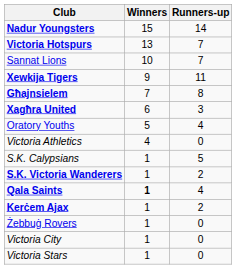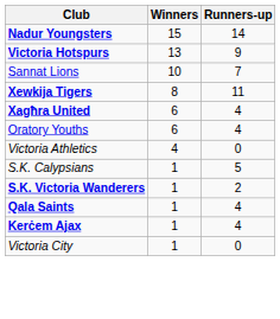Victoria Hotspurs | Runners-up: 7 -> 9
Xewkija Tigers | Winners: 9 -> 8
- row: Għajnsielem | 7 | 8
Xagħra United | Runners-up: 3 -> 4
Oratory Youths | Winners: 5 -> 6
Qala Saints | Winners: bold -> normal
Kerċem Ajax | Runners-up: 2 -> 4
- row: Żebbuġ Rovers | 1 | 0
- row: Victoria Stars | 1 | 0
